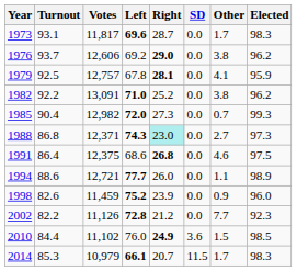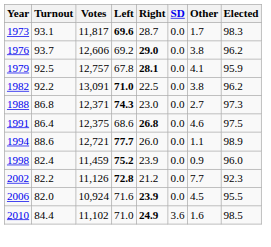1982 | Right: 25.2 -> 22.5
- row: 1985 | 90.4 | 12,982 | 72.0 | 27.3 | 0.0 | 0.7 | 99.3
1988 | Right: paleturquoise background -> no background
1998 | Turnout: 82.6 -> 82.4
+ row: 2006 | 82.0 | 10,924 | 71.6 | 23.9 | 0.0 | 4.5 | 95.5
2010 | Left: 76.0 -> 71.0
2010 | Other: 1.5 -> 1.6
- row: 2014 | 85.3 | 10,979 | 66.1 | 20.7 | 11.5 | 1.7 | 98.3
